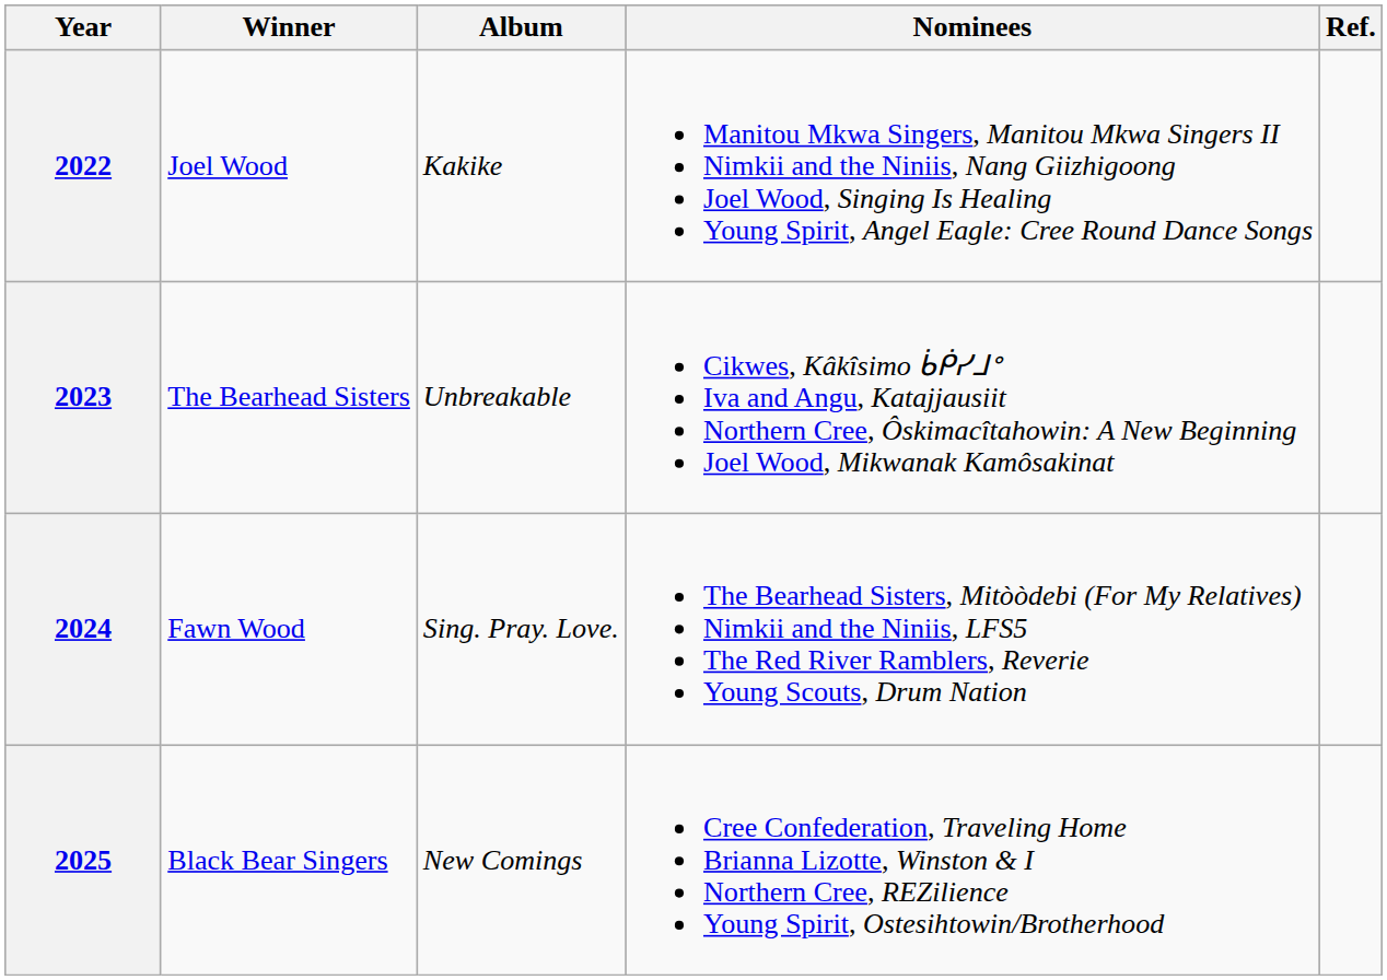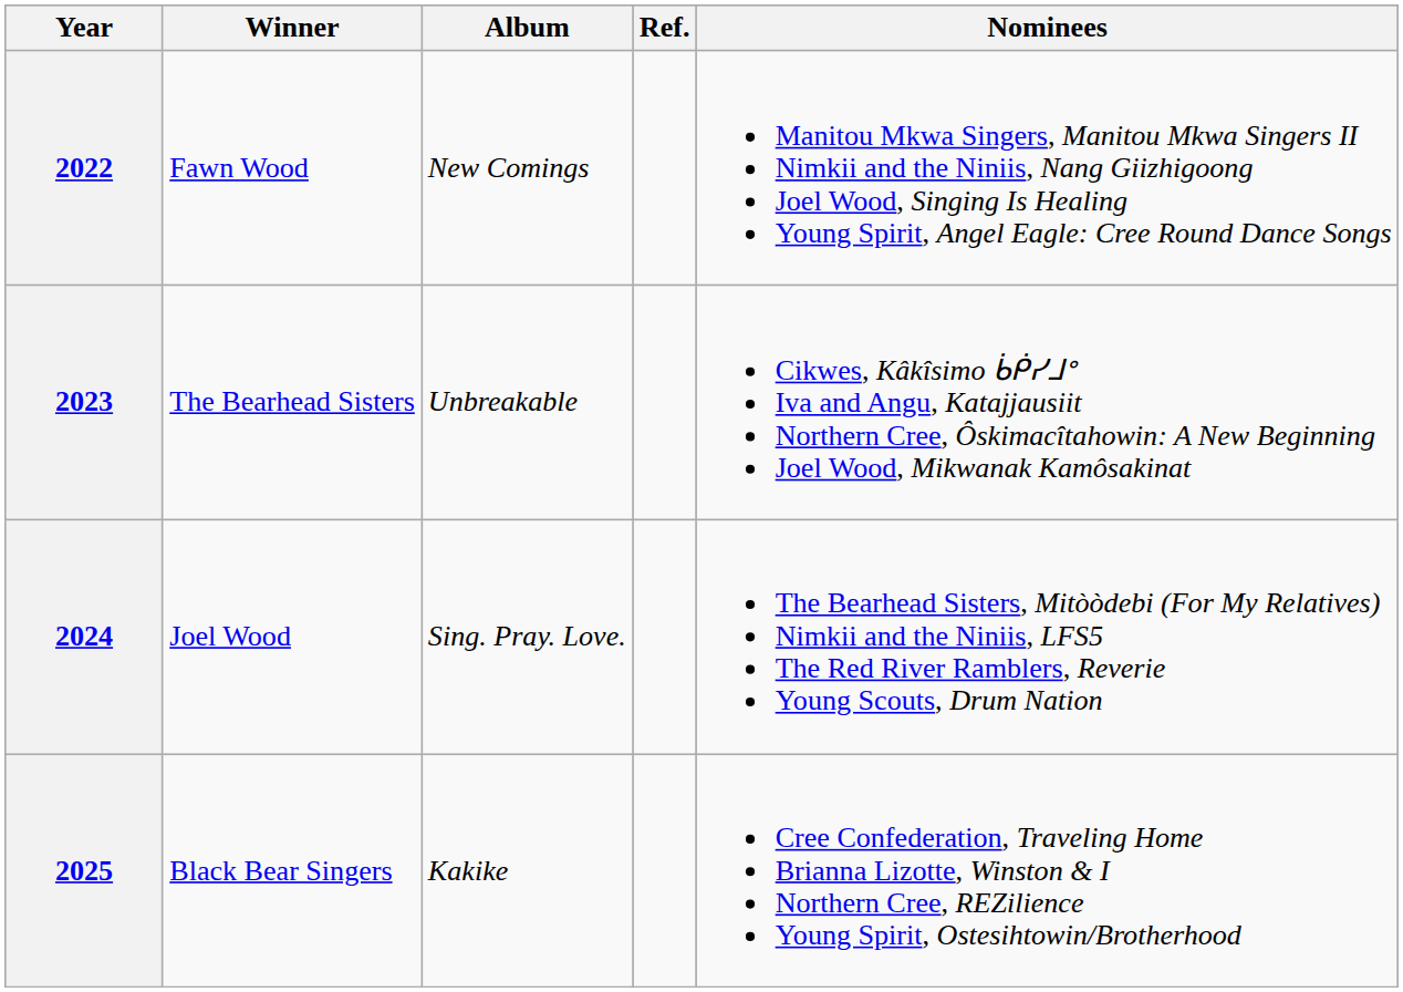columns swapped: Nominees <-> Ref.
2022 | Winner: Joel Wood -> Fawn Wood
2022 | Album: Kakike -> New Comings
2024 | Winner: Fawn Wood -> Joel Wood
2025 | Album: New Comings -> Kakike
